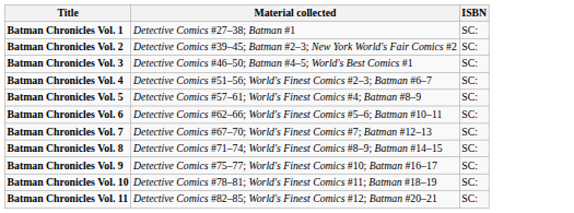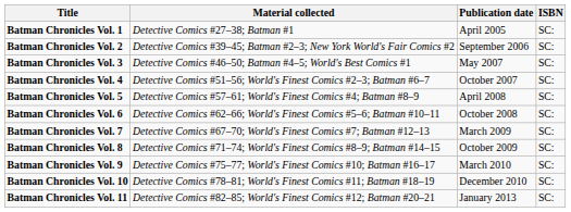+ column: Publication date | April 2005 | September 2006 | May 2007 | October 2007 | April 2008 | October 2008 | March 2009 | October 2009 | March 2010 | December 2010 | January 2013
